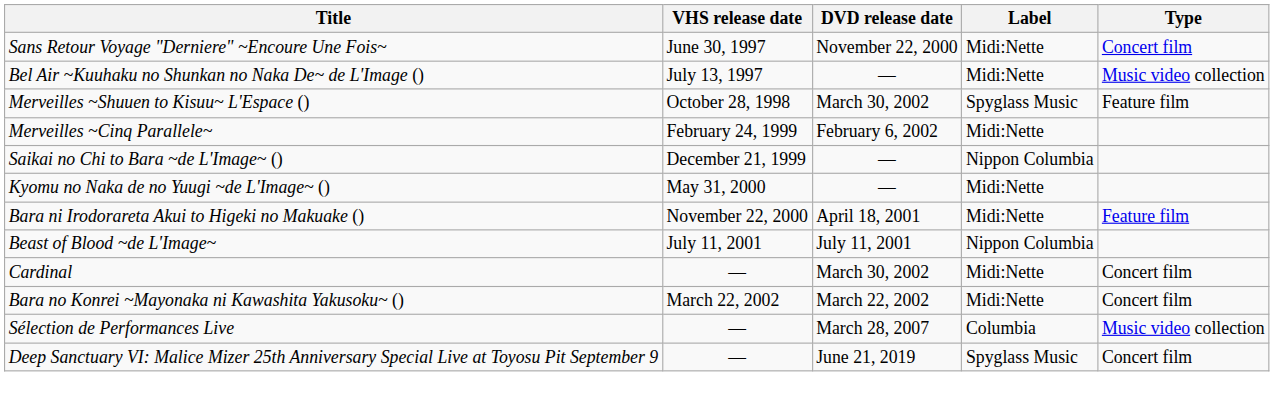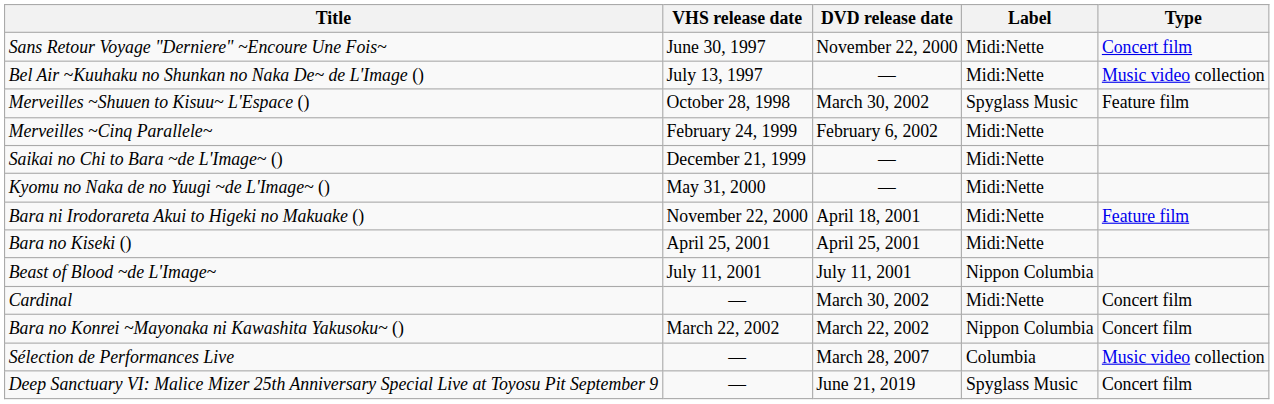Saikai no Chi to Bara ~de L'Image~ () | Label: Nippon Columbia -> Midi:Nette
+ row: Bara no Kiseki () | April 25, 2001 | April 25, 2001 | Midi:Nette
Bara no Konrei ~Mayonaka ni Kawashita Yakusoku~ () | Label: Midi:Nette -> Nippon Columbia
